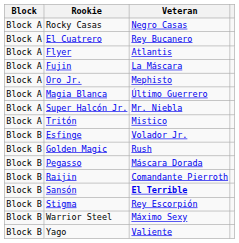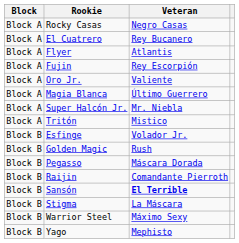Fujin | Veteran: La Máscara -> Rey Escorpión
Oro Jr. | Veteran: Mephisto -> Valiente
Stigma | Veteran: Rey Escorpión -> La Máscara
Yago | Veteran: Valiente -> Mephisto
